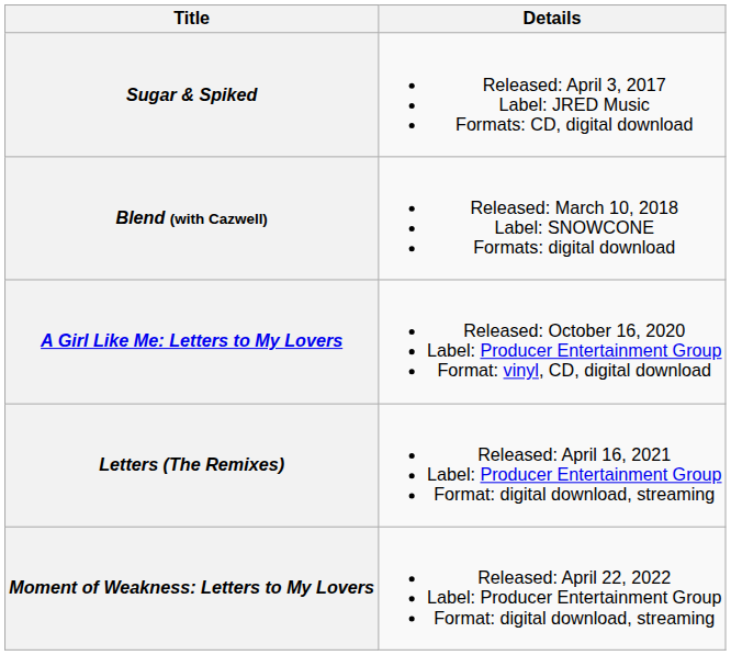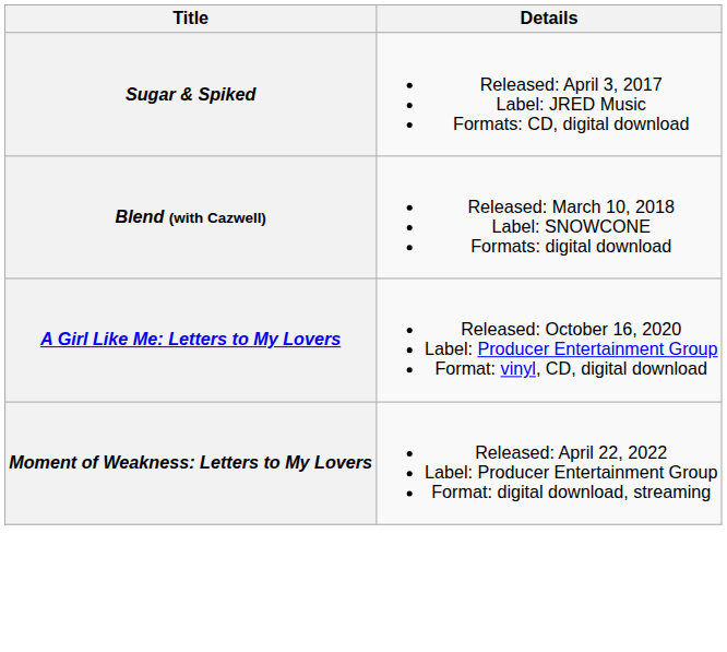- row: Letters (The Remixes) | Released: April 16, 2021 Label: Producer Entertainment Group Format: digital download, streaming
